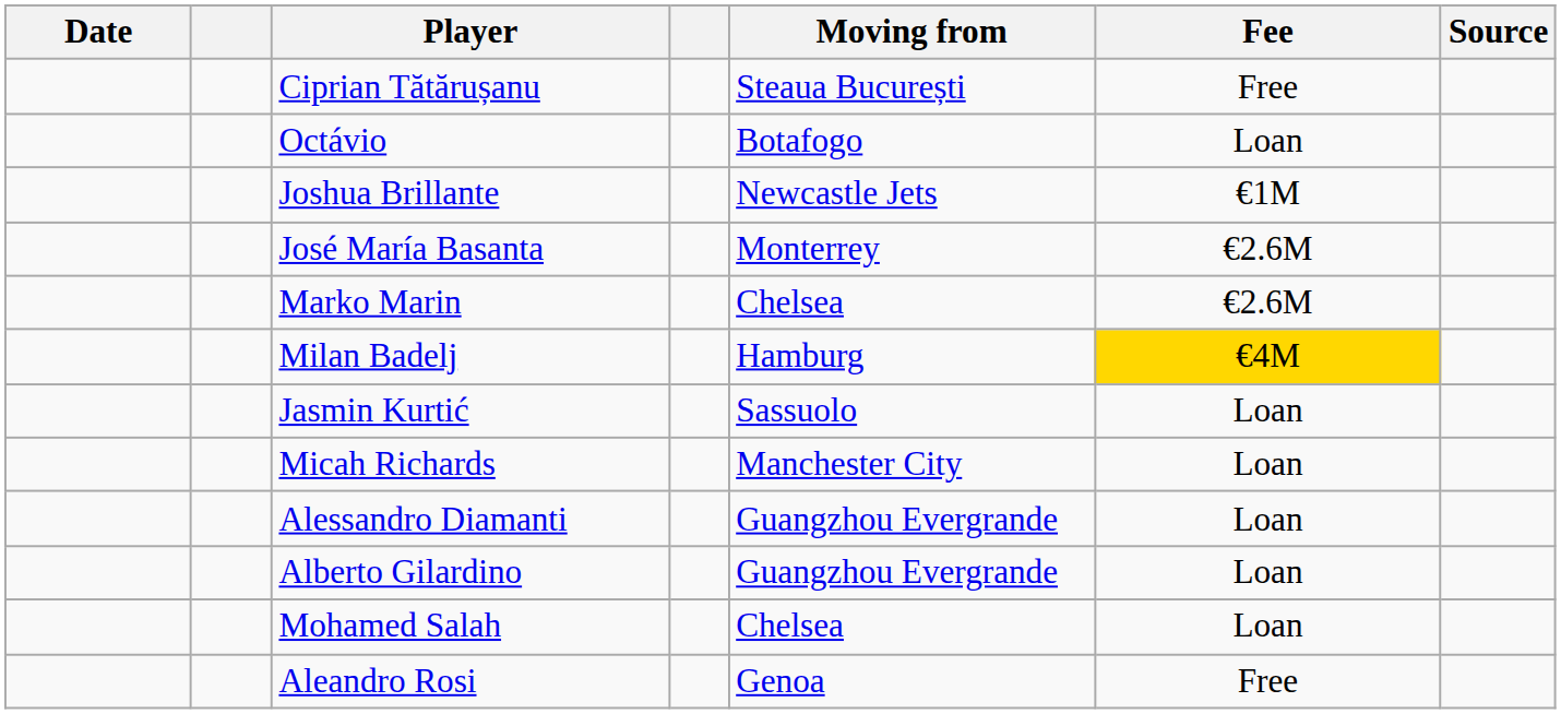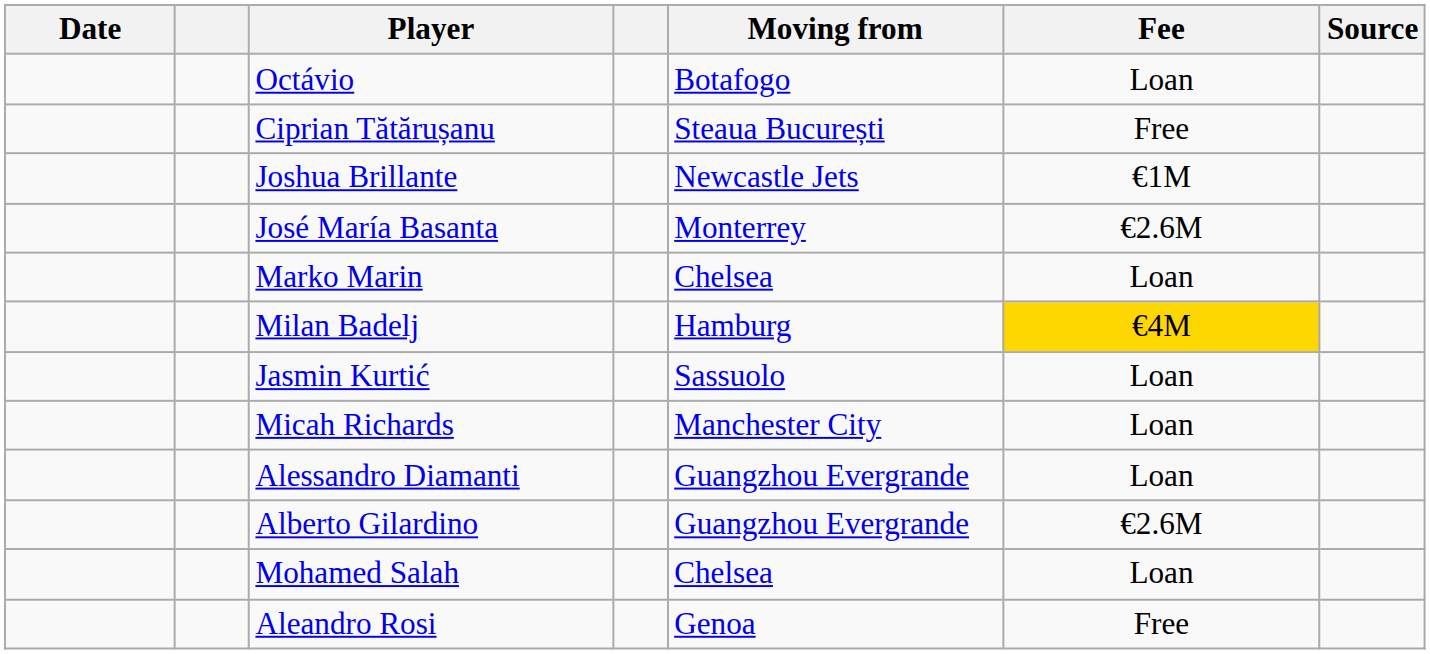rows swapped: Ciprian Tătărușanu <-> Octávio
Marko Marin | Fee: €2.6M -> Loan
Alberto Gilardino | Fee: Loan -> €2.6M
